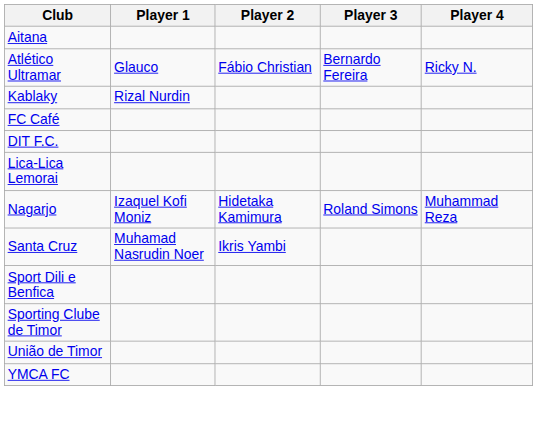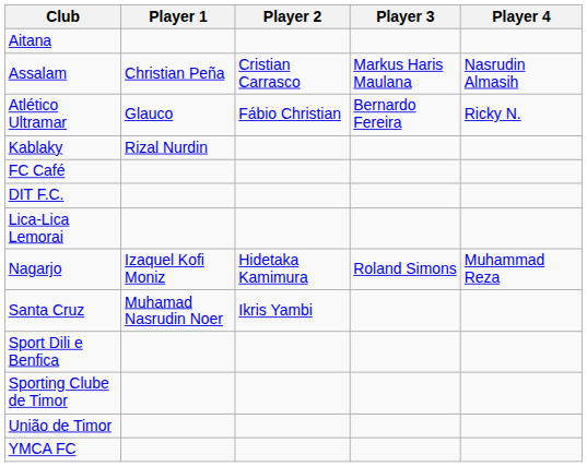+ row: Assalam | Christian Peña | Cristian Carrasco | Markus Haris Maulana | Nasrudin Almasih
